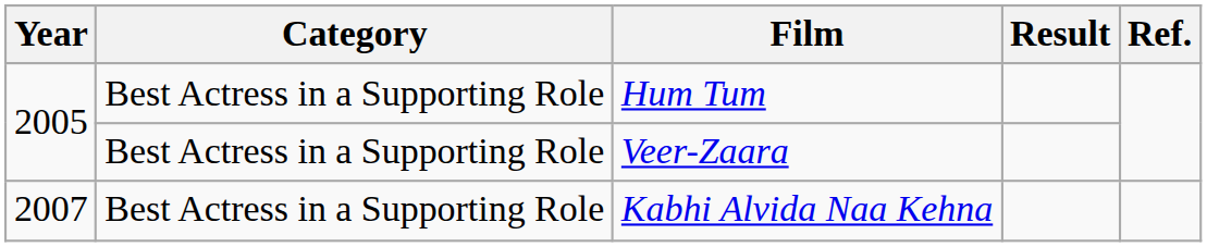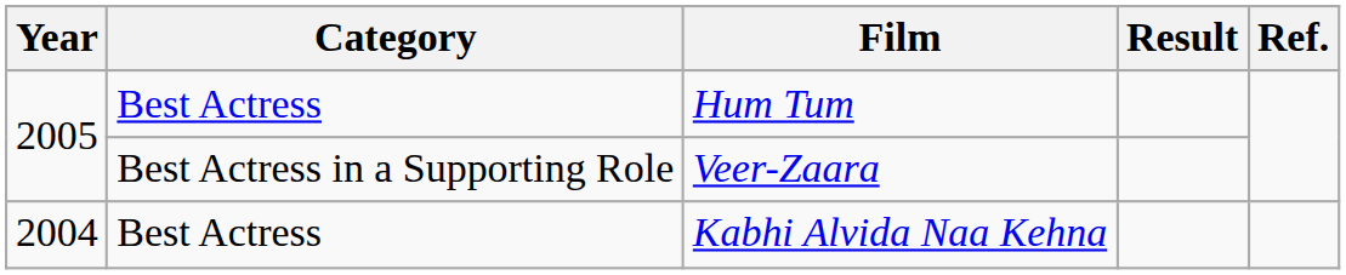Hum Tum | Category: Best Actress in a Supporting Role -> Best Actress
Kabhi Alvida Naa Kehna | Year: 2007 -> 2004
Kabhi Alvida Naa Kehna | Category: Best Actress in a Supporting Role -> Best Actress
